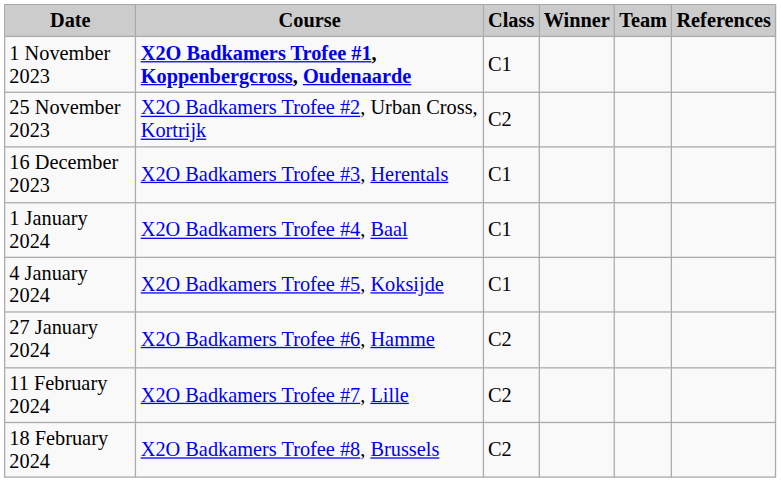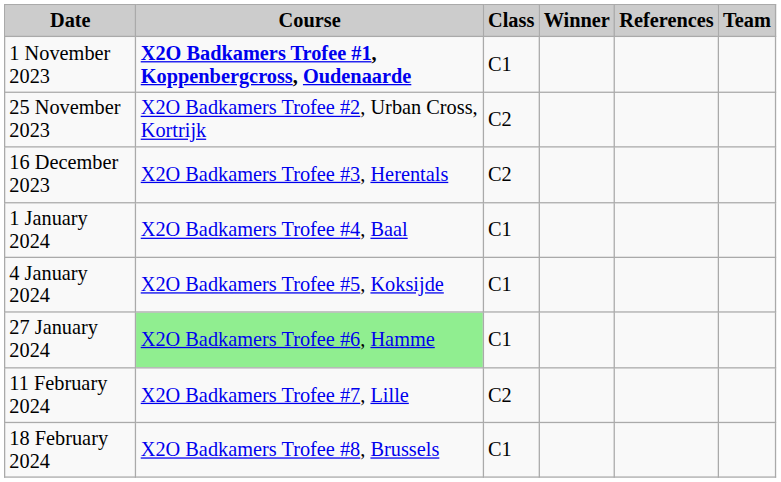columns swapped: Team <-> References
16 December 2023 | Class: C1 -> C2
27 January 2024 | Course: no background -> lightgreen background
27 January 2024 | Class: C2 -> C1
18 February 2024 | Class: C2 -> C1
